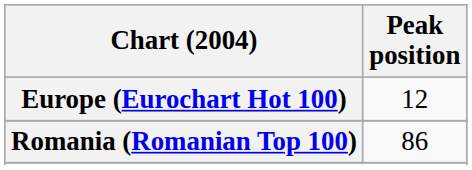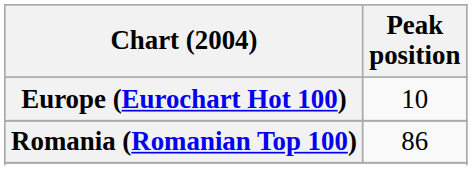Europe (Eurochart Hot 100) | Peak position: 12 -> 10
